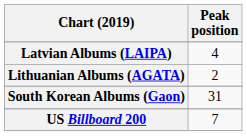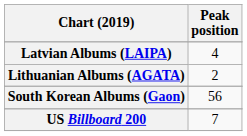South Korean Albums (Gaon) | Peak position: 31 -> 56
